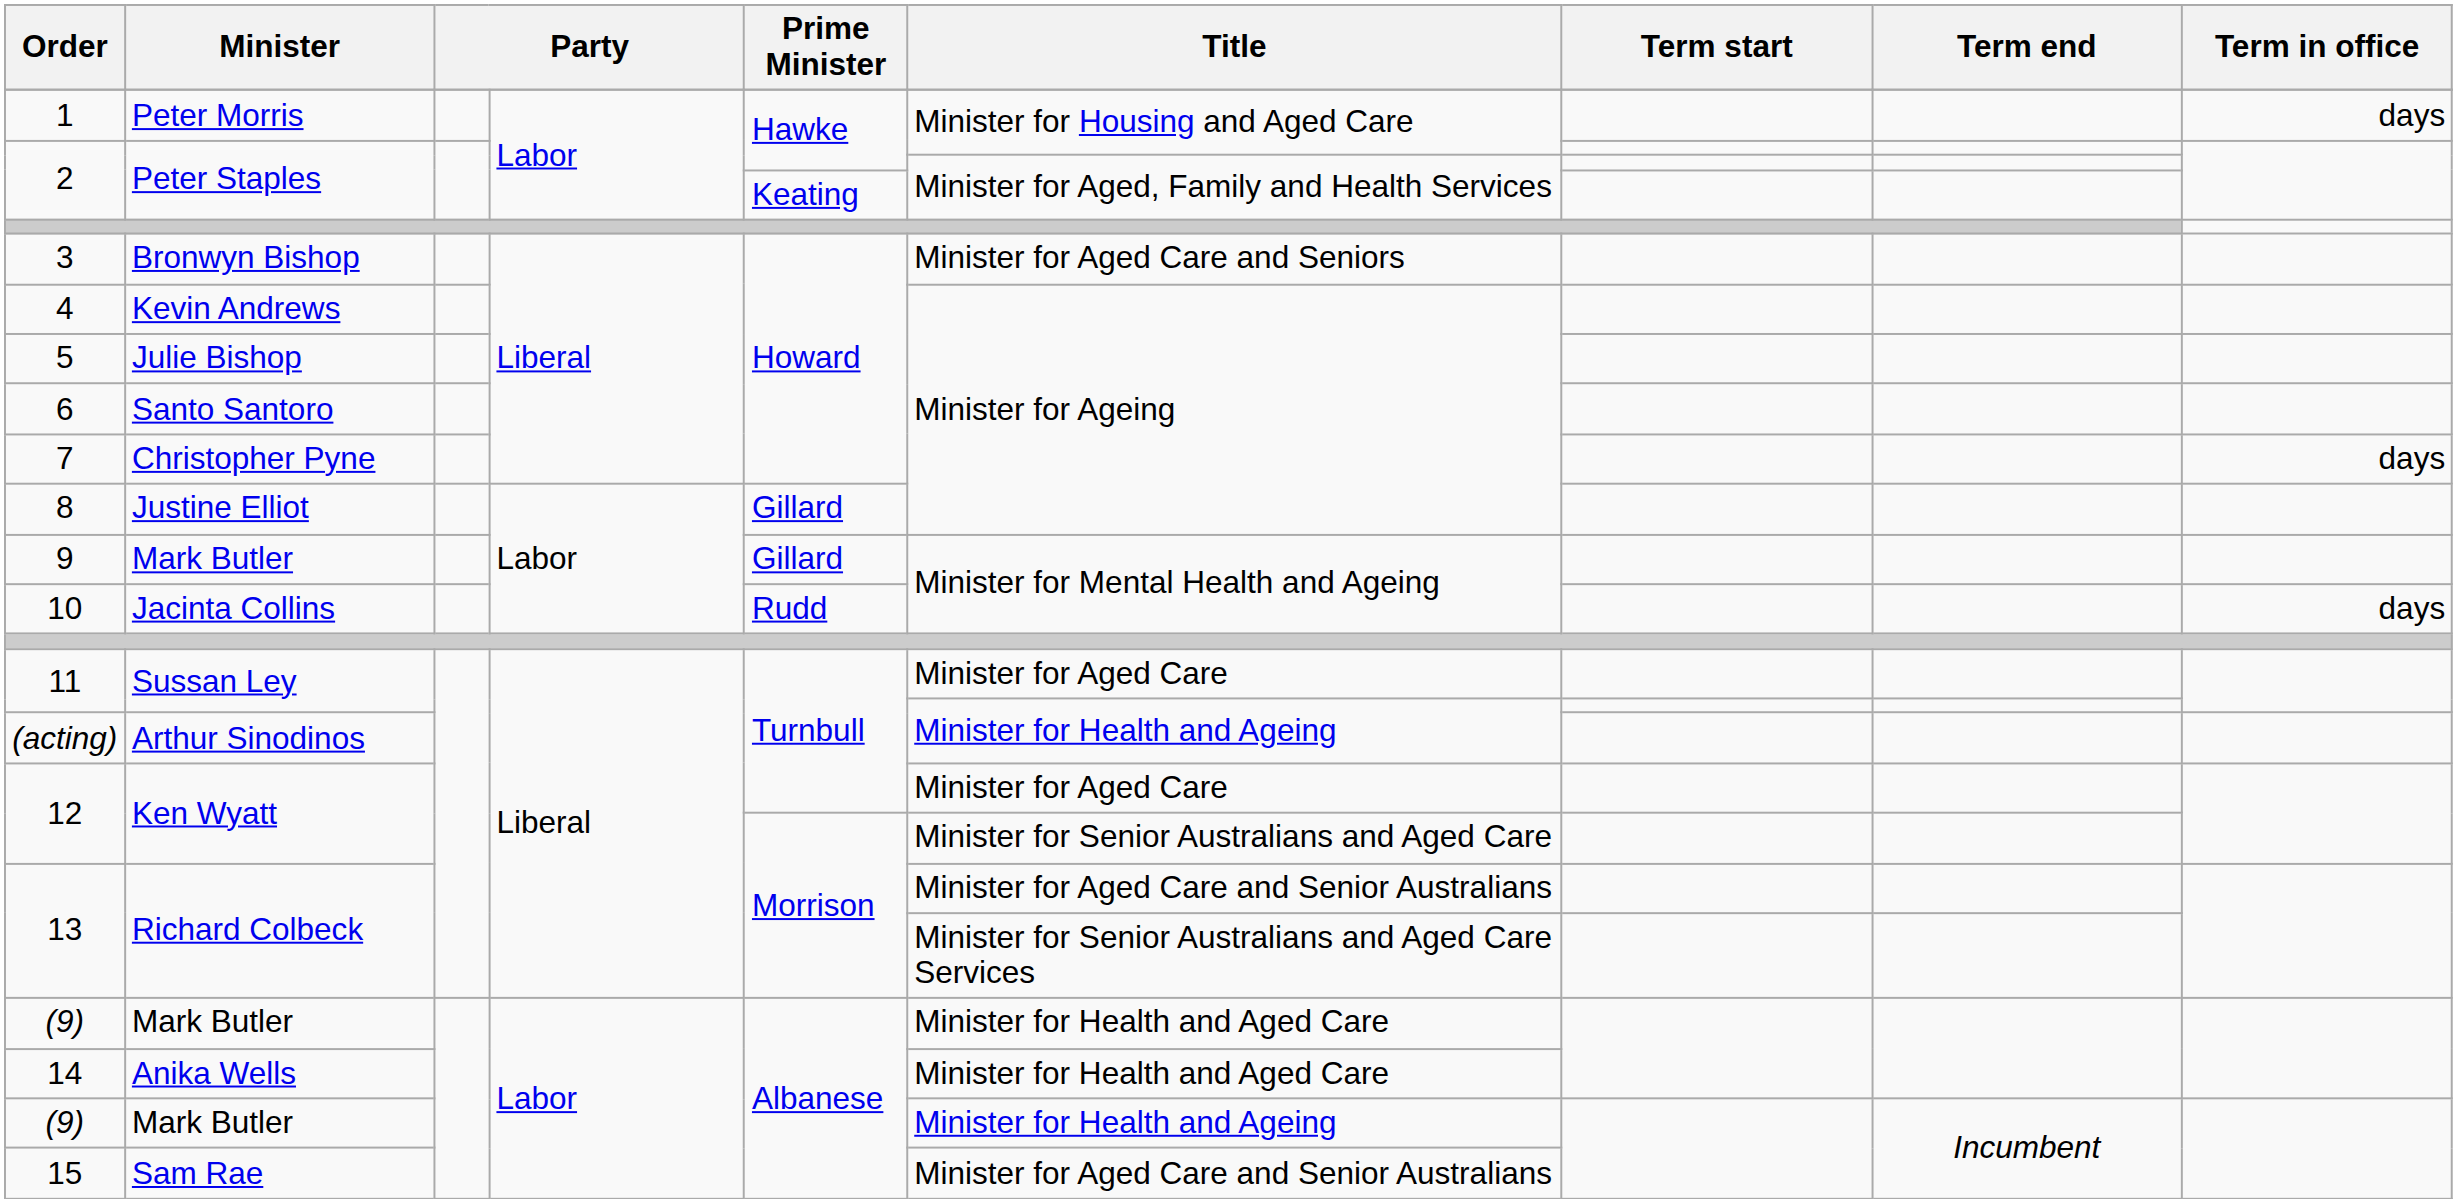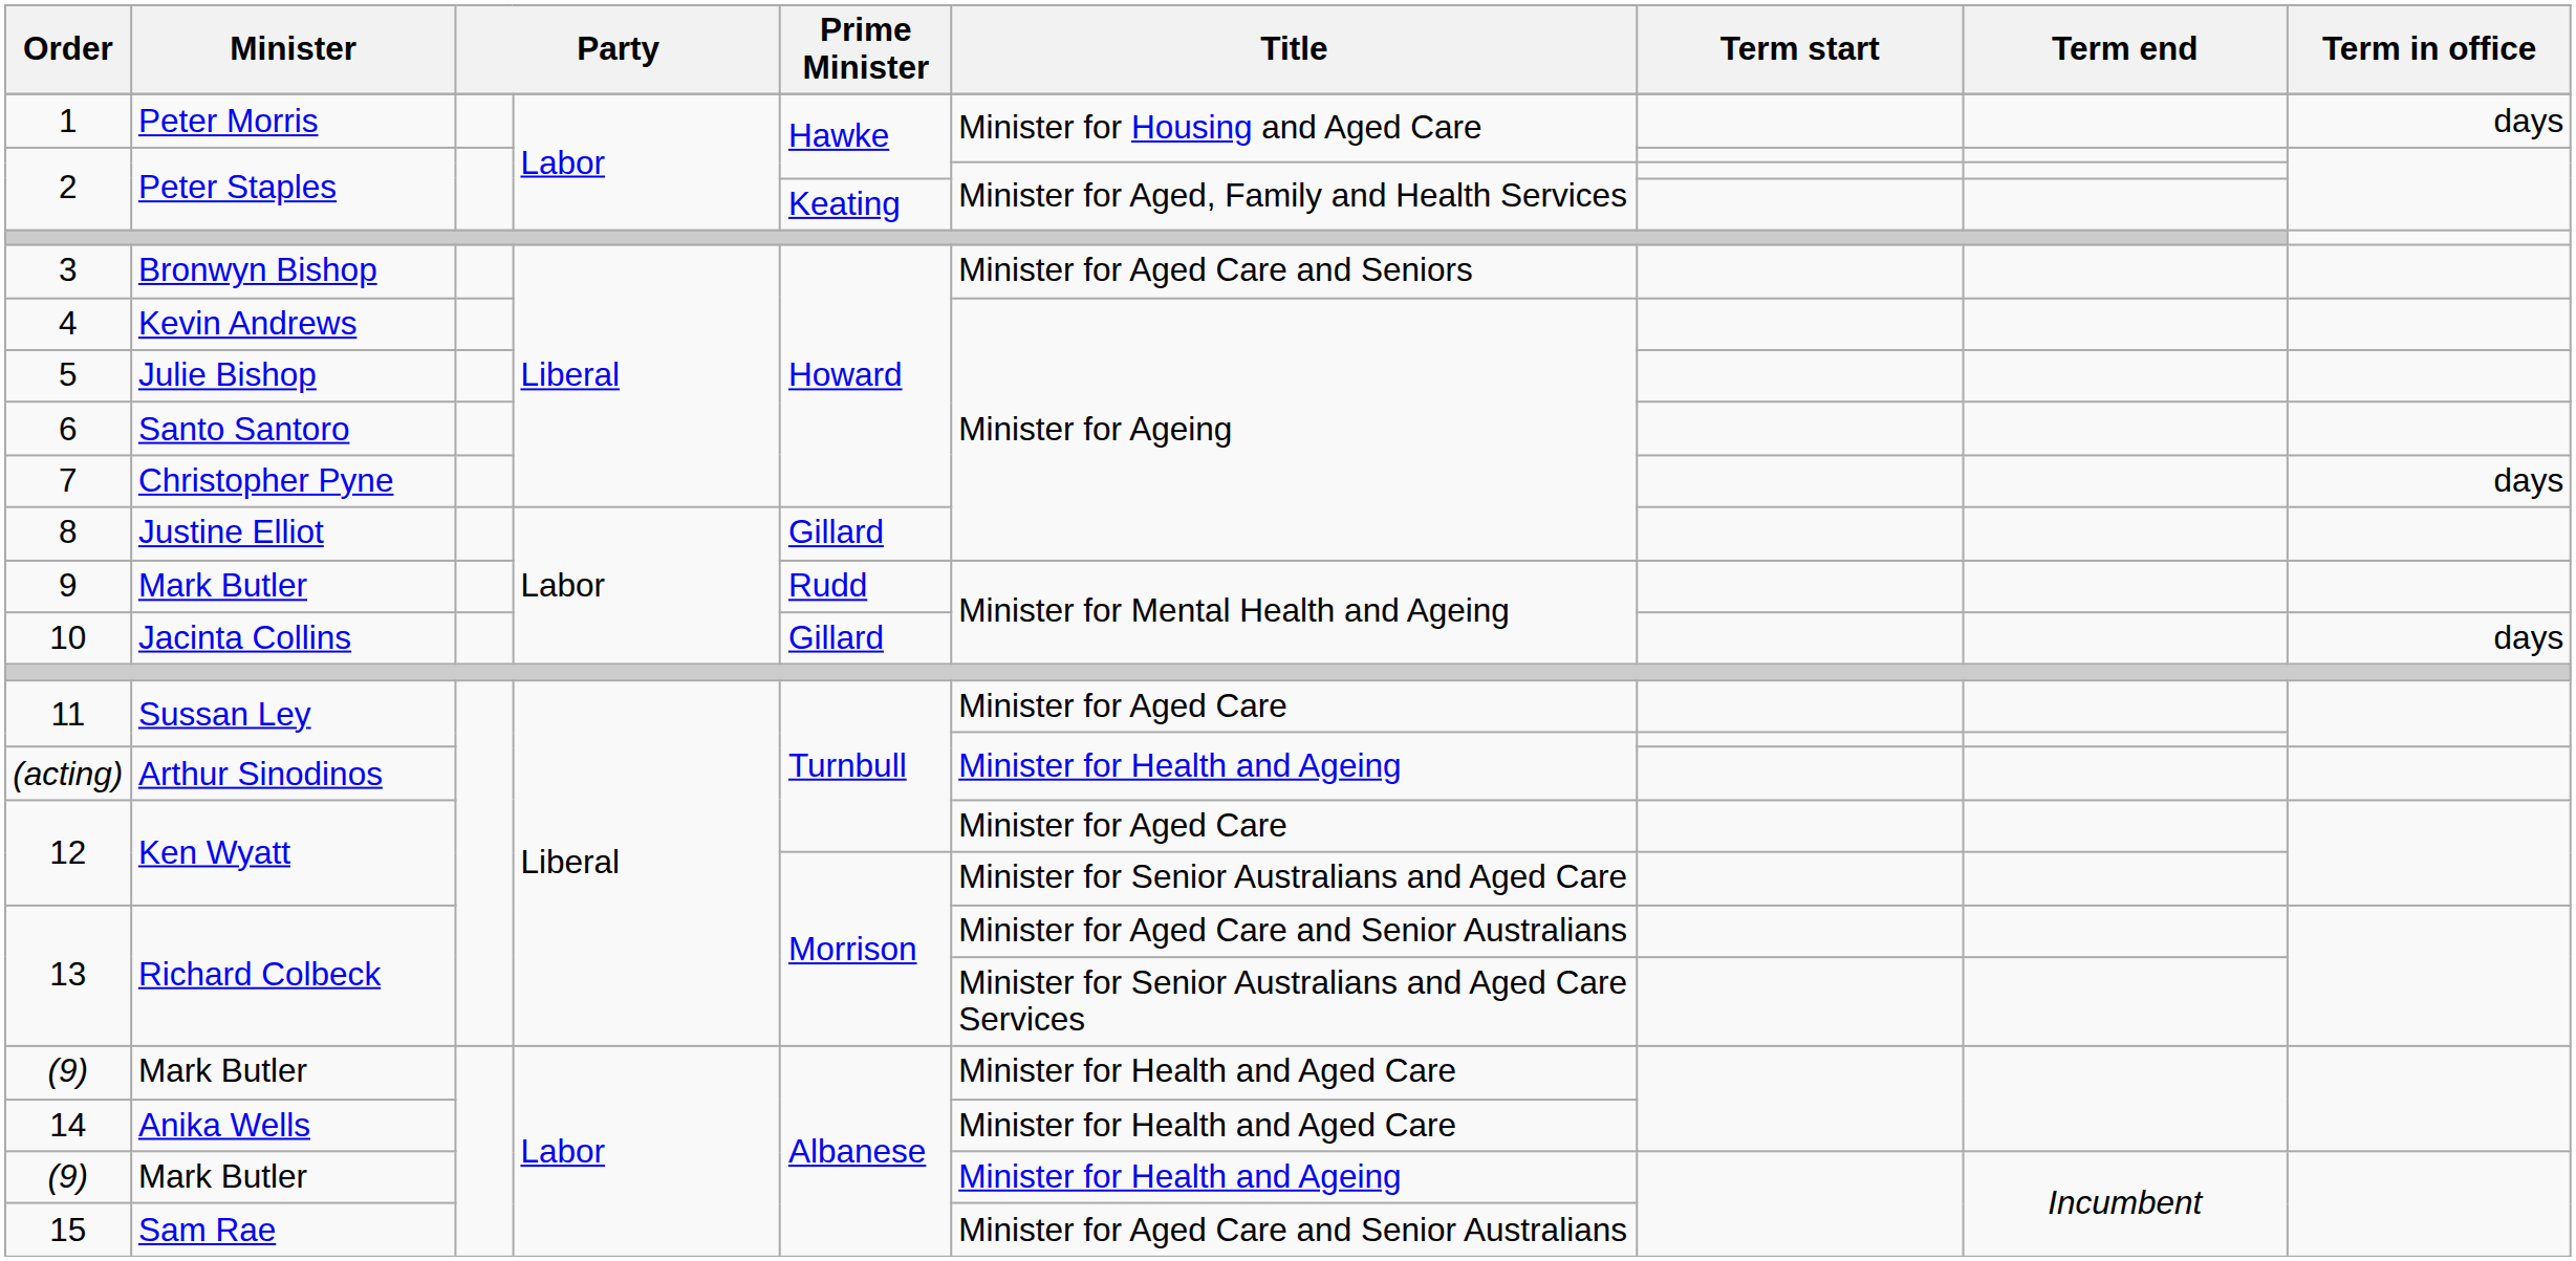9 | Prime Minister: Gillard -> Rudd
10 | Prime Minister: Rudd -> Gillard
